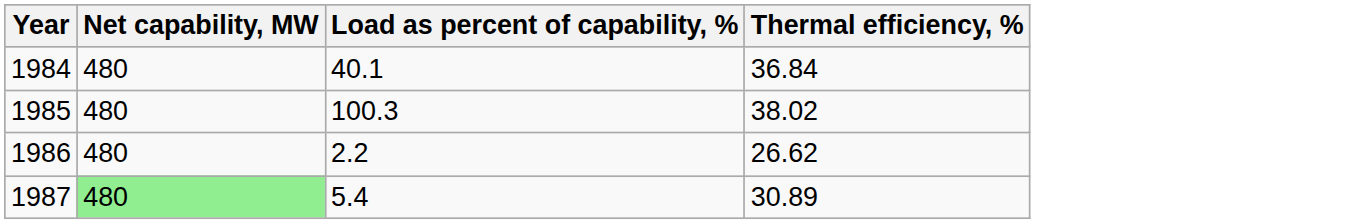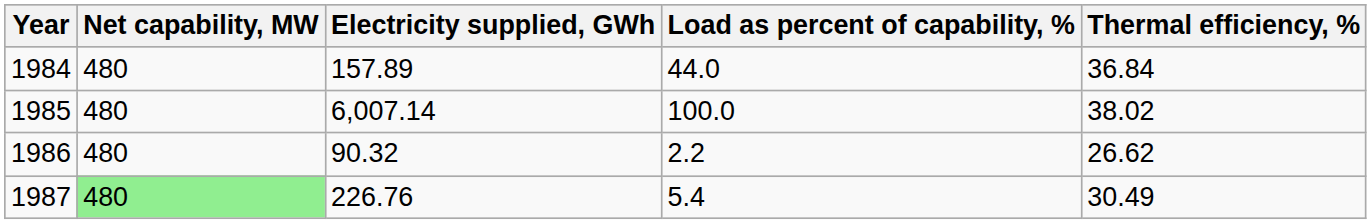+ column: Electricity supplied, GWh | 157.89 | 6,007.14 | 90.32 | 226.76
1984 | Load as percent of capability, %: 40.1 -> 44.0
1985 | Load as percent of capability, %: 100.3 -> 100.0
1987 | Thermal efficiency, %: 30.89 -> 30.49
